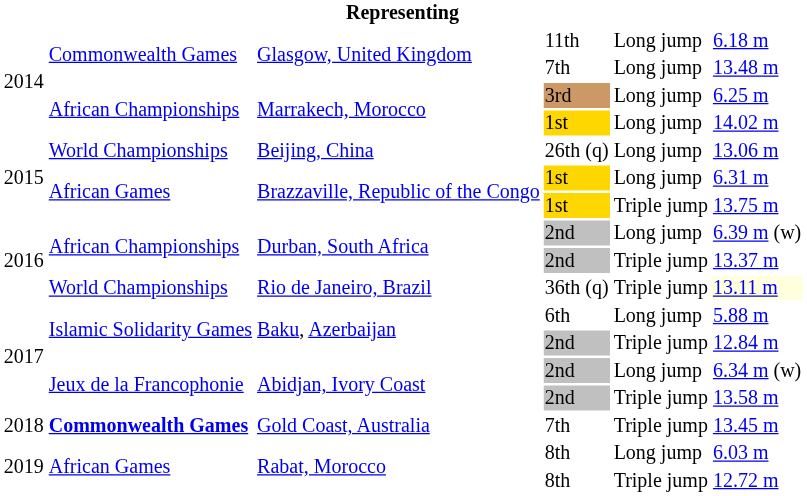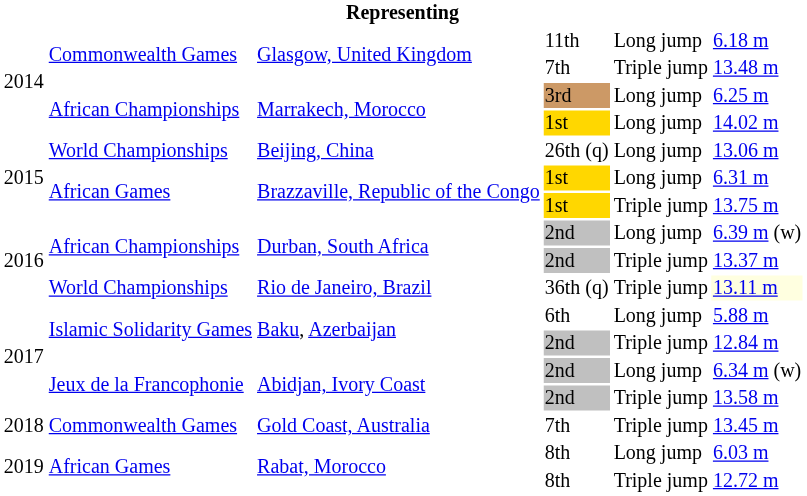Glasgow, United Kingdom / 7th | column 5: Long jump -> Triple jump
Gold Coast, Australia | column 2: bold -> normal
